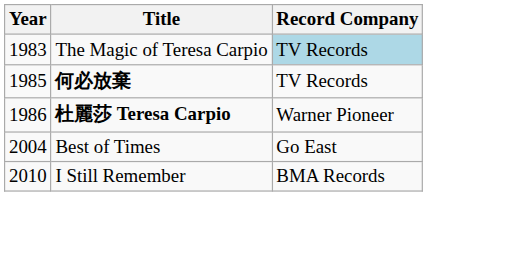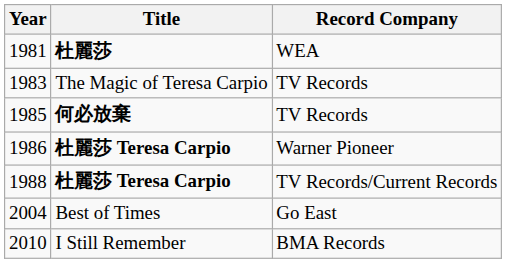+ row: 1981 | 杜麗莎 | WEA
1983 | Record Company: lightblue background -> no background
+ row: 1988 | 杜麗莎 Teresa Carpio | TV Records/Current Records
